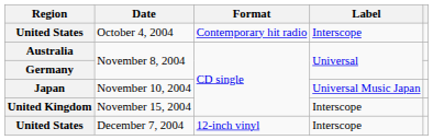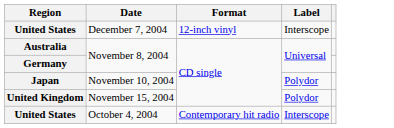rows swapped: United States / October 4, 2004 <-> United States / December 7, 2004
Japan | Label: Universal Music Japan -> Polydor
United Kingdom | Label: Interscope -> Polydor
